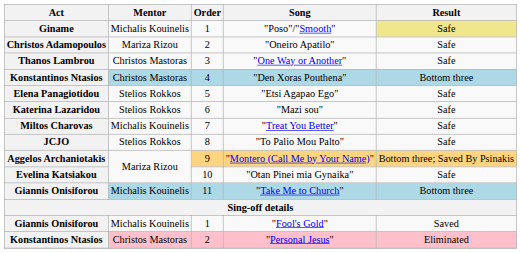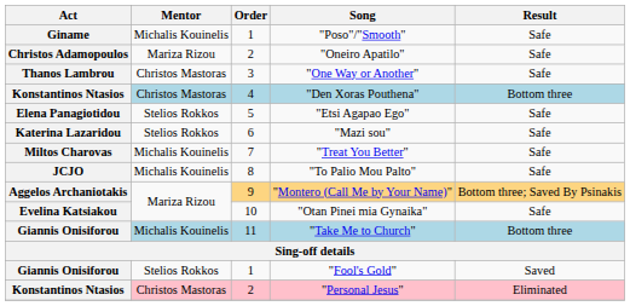"Poso"/"Smooth" | Result: khaki background -> no background
"To Palio Mou Palto" | Mentor: Stelios Rokkos -> Michalis Kouinelis
"Fool's Gold" | Mentor: Michalis Kouinelis -> Stelios Rokkos
